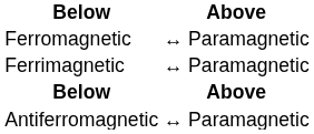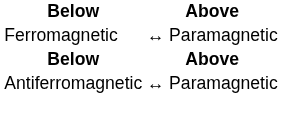- row: Ferrimagnetic | ↔ Paramagnetic
